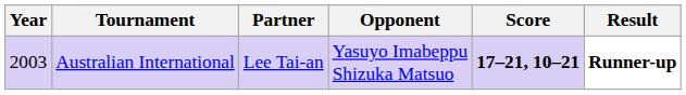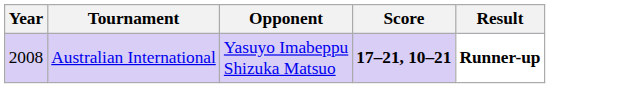- column: Partner | Lee Tai-an
Australian International | Year: 2003 -> 2008
